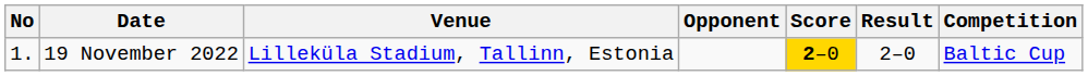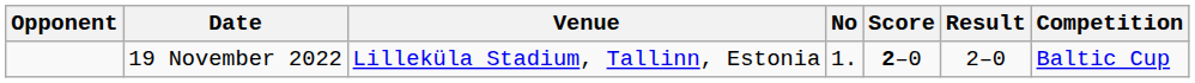columns swapped: No <-> Opponent
19 November 2022 | Score: gold background -> no background
